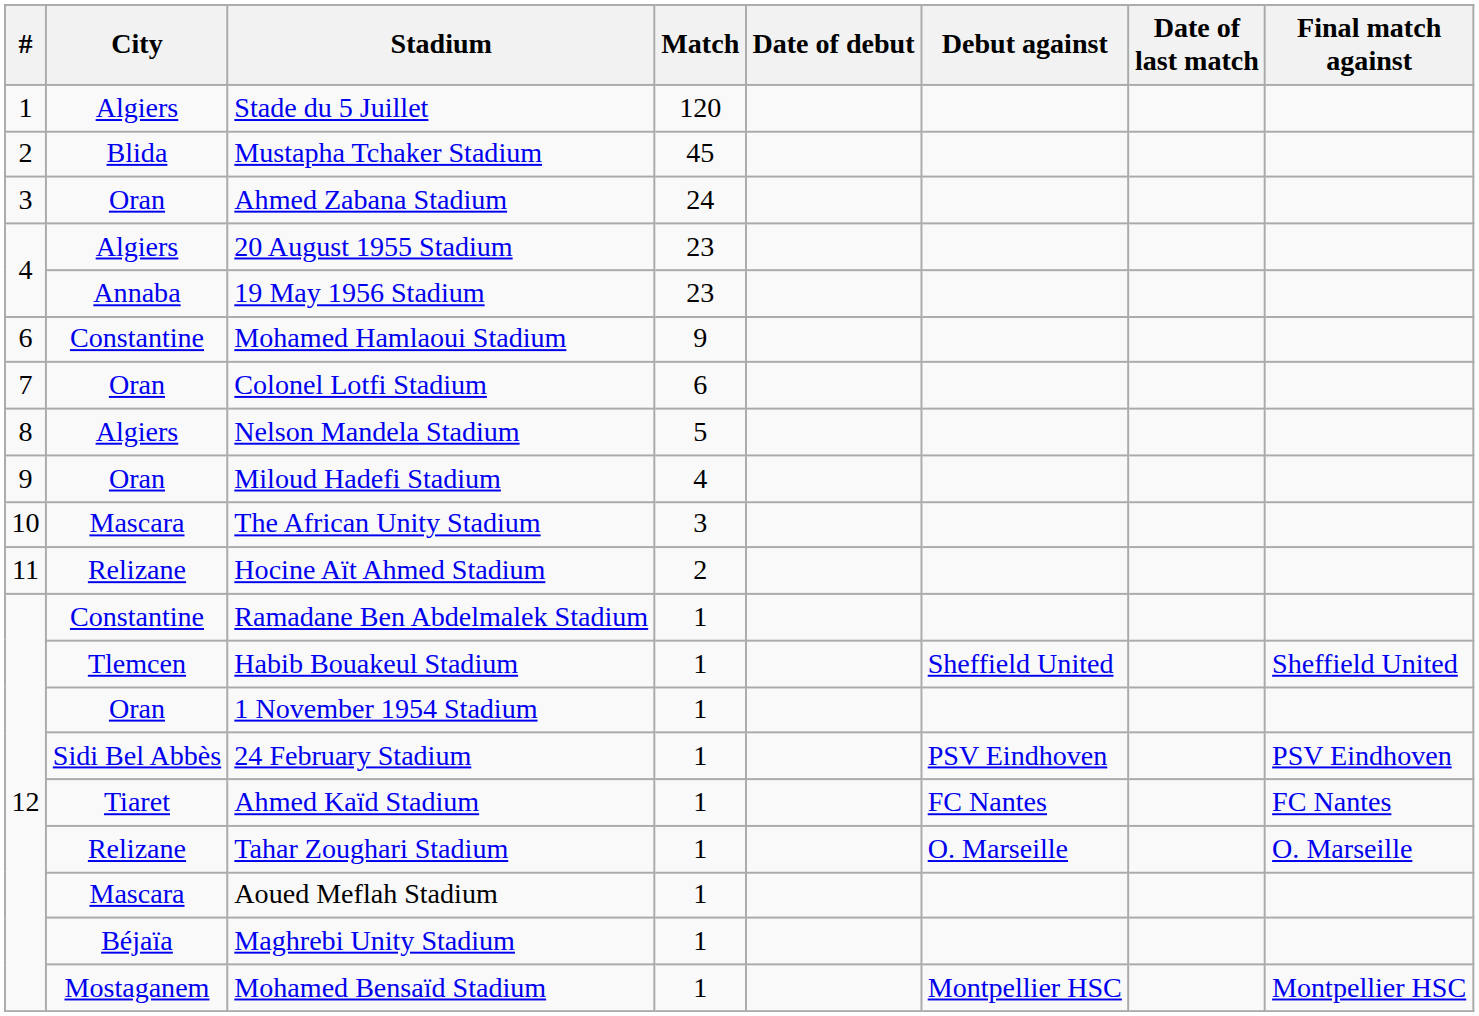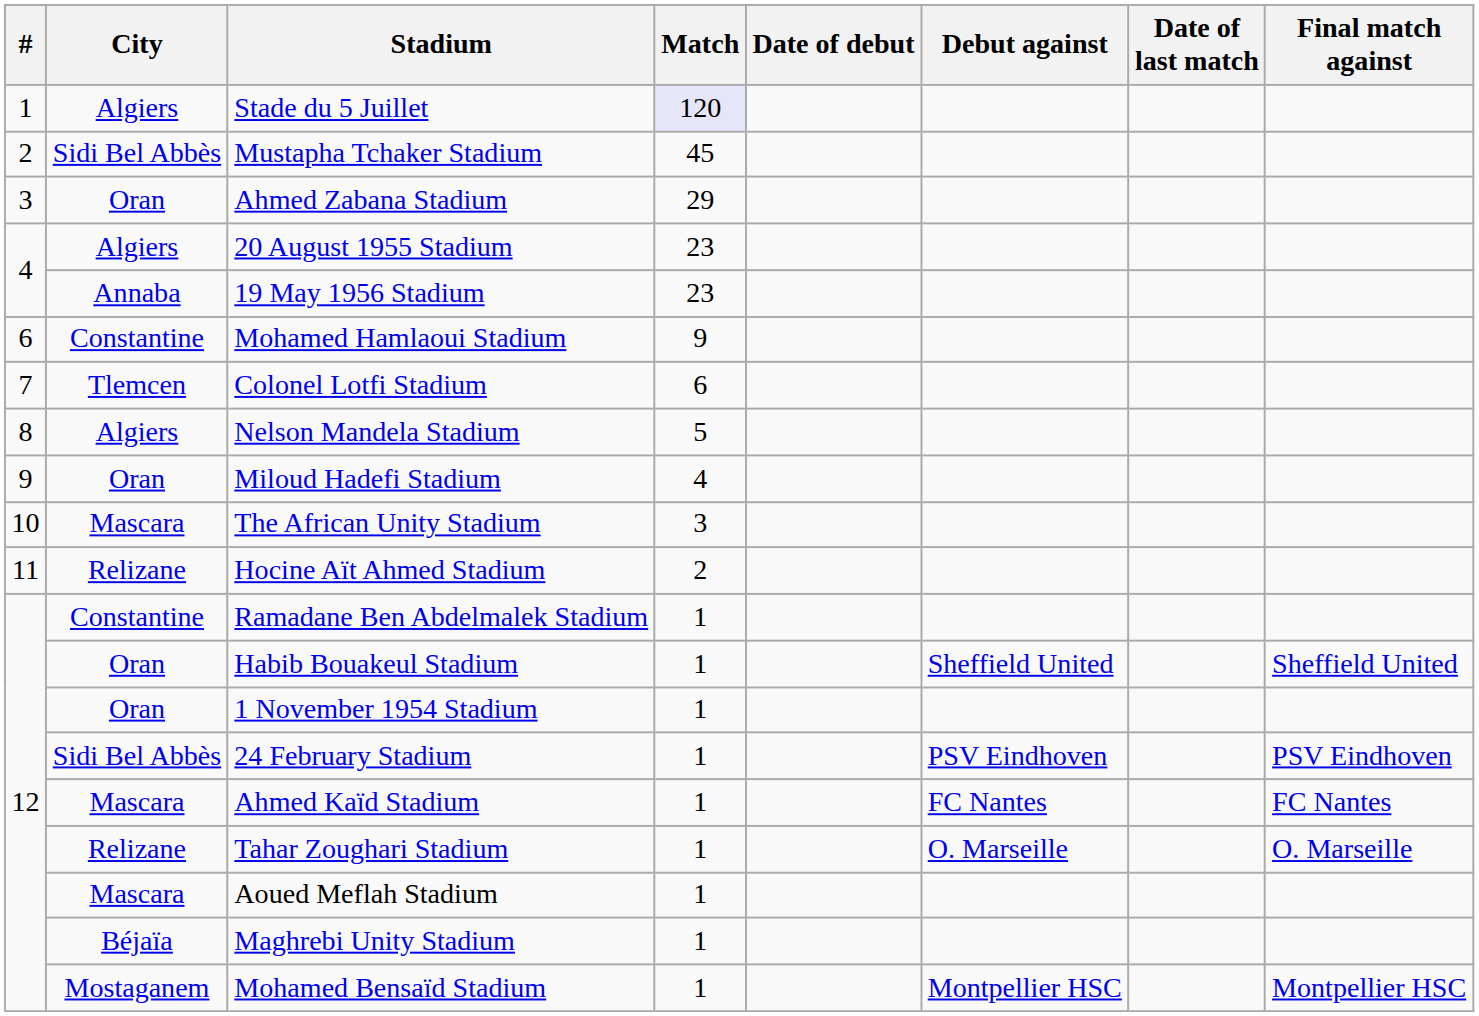Stade du 5 Juillet | Match: no background -> lavender background
Mustapha Tchaker Stadium | City: Blida -> Sidi Bel Abbès
Ahmed Zabana Stadium | Match: 24 -> 29
Colonel Lotfi Stadium | City: Oran -> Tlemcen
Habib Bouakeul Stadium | City: Tlemcen -> Oran
Ahmed Kaïd Stadium | City: Tiaret -> Mascara
